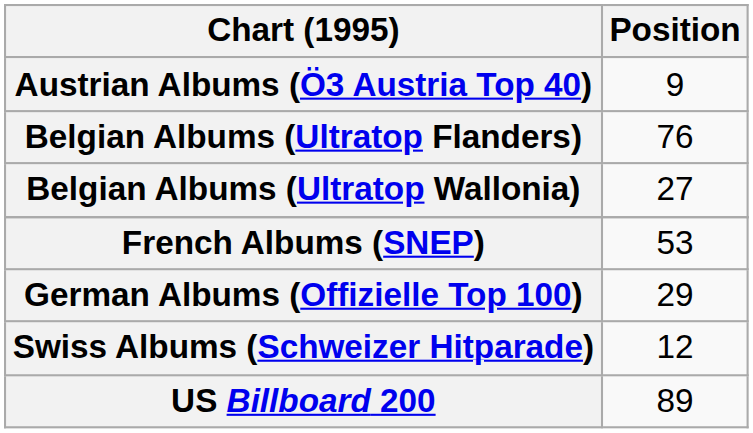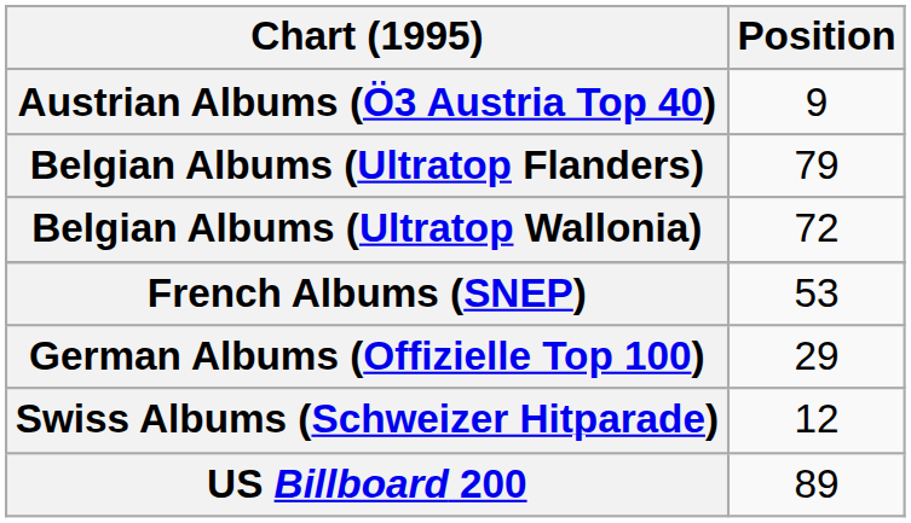Belgian Albums (Ultratop Flanders) | Position: 76 -> 79
Belgian Albums (Ultratop Wallonia) | Position: 27 -> 72
